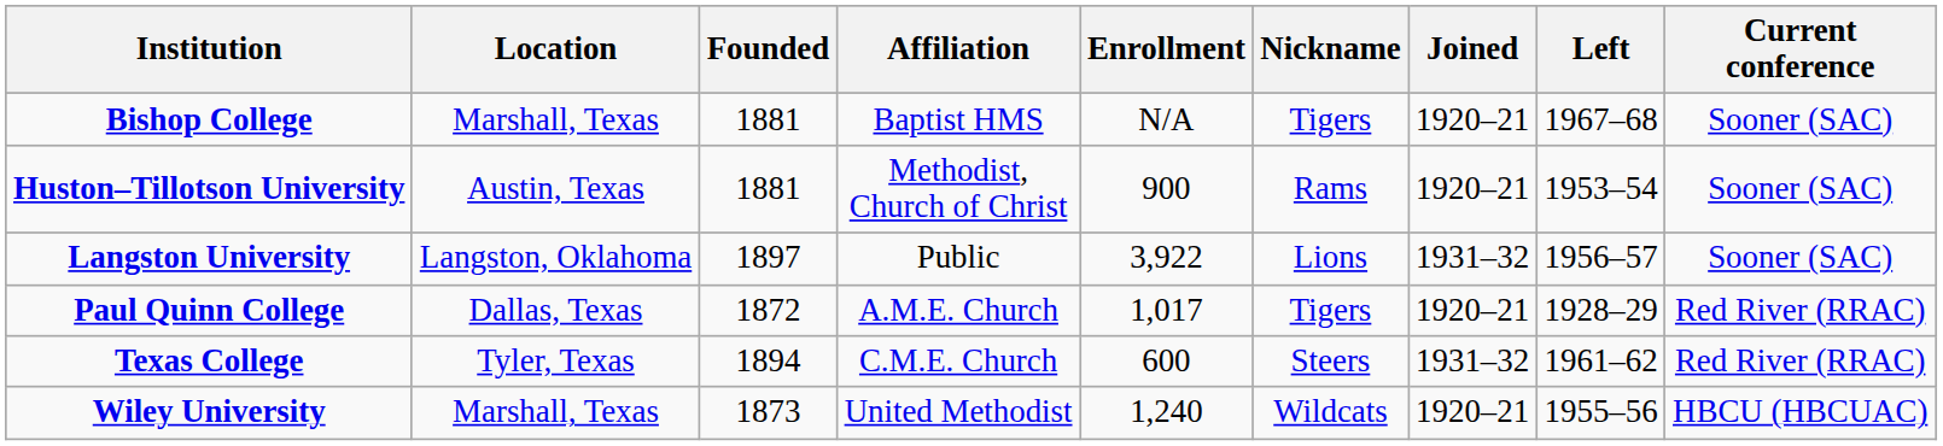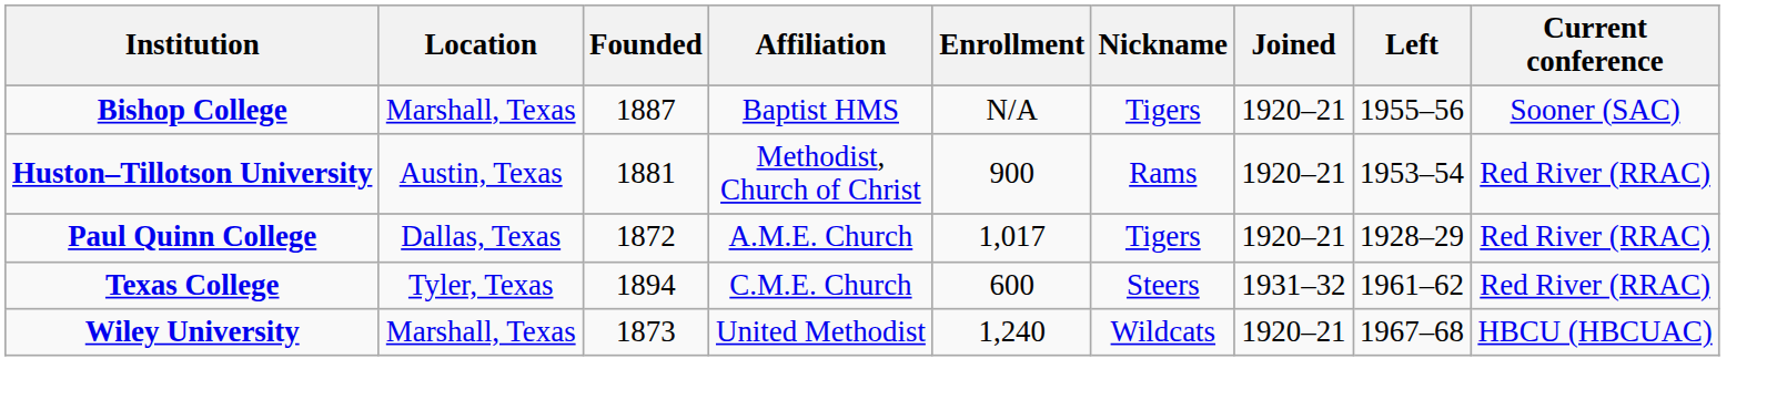Bishop College | Founded: 1881 -> 1887
Bishop College | Left: 1967–68 -> 1955–56
Huston–Tillotson University | Current conference: Sooner (SAC) -> Red River (RRAC)
- row: Langston University | Langston, Oklahoma | 1897 | Public | 3,922 | Lions | 1931–32 | 1956–57 | Sooner (SAC)
Wiley University | Left: 1955–56 -> 1967–68
